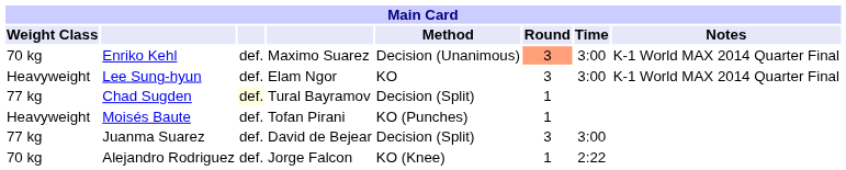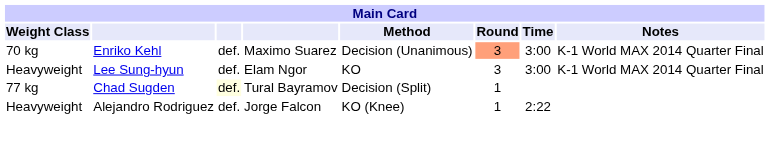- row: Heavyweight | Moisés Baute | def. | Tofan Pirani | KO (Punches) | 1
- row: 77 kg | Juanma Suarez | def. | David de Bejear | Decision (Split) | 3 | 3:00
Alejandro Rodriguez | Weight Class: 70 kg -> Heavyweight
